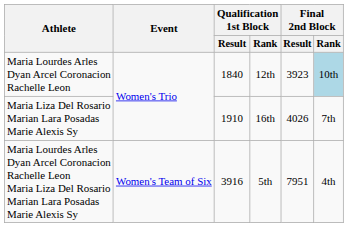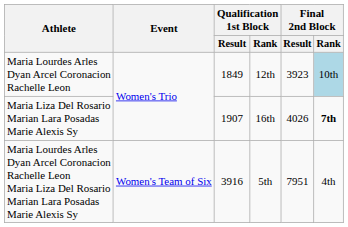Maria Lourdes Arles Dyan Arcel Coronacion Rachelle Leon | Qualification 1st Block / Result: 1840 -> 1849
Maria Liza Del Rosario Marian Lara Posadas Marie Alexis Sy | Qualification 1st Block / Result: 1910 -> 1907
Maria Liza Del Rosario Marian Lara Posadas Marie Alexis Sy | Final 2nd Block / Rank: normal -> bold
